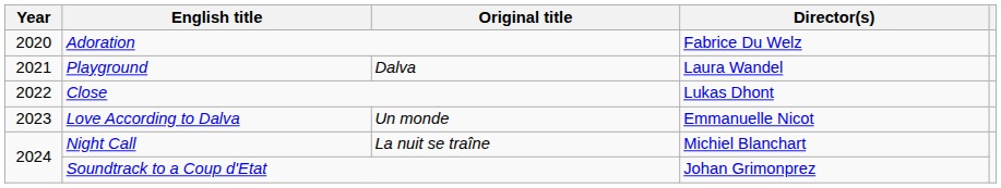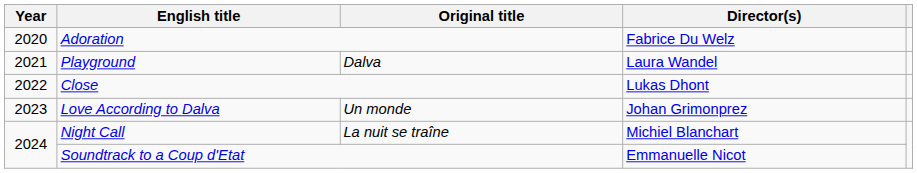Love According to Dalva | Director(s): Emmanuelle Nicot -> Johan Grimonprez
Soundtrack to a Coup d'Etat | Director(s): Johan Grimonprez -> Emmanuelle Nicot
